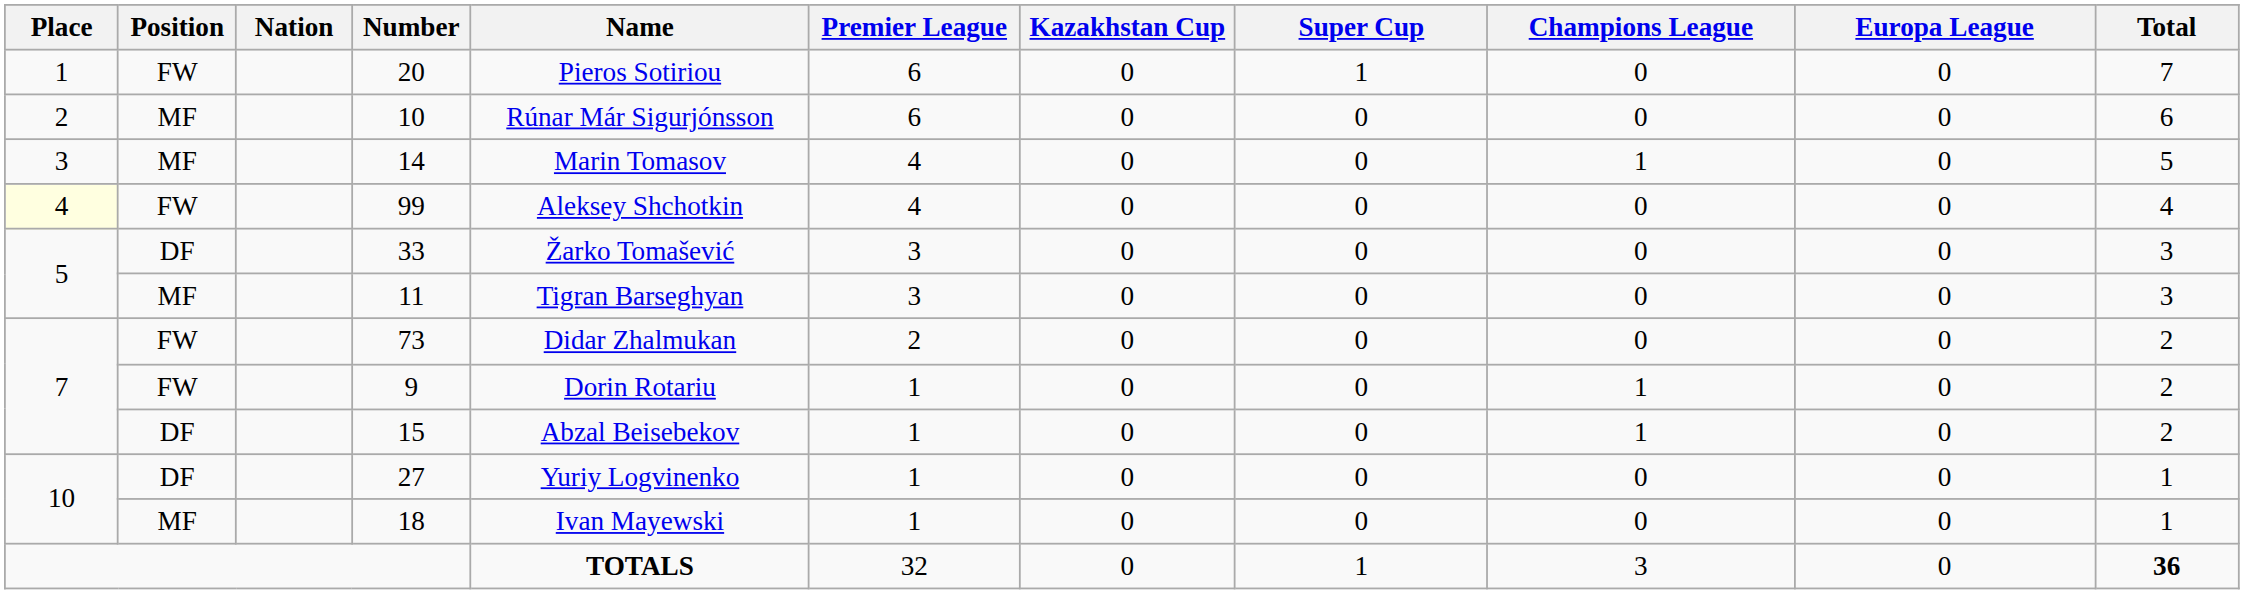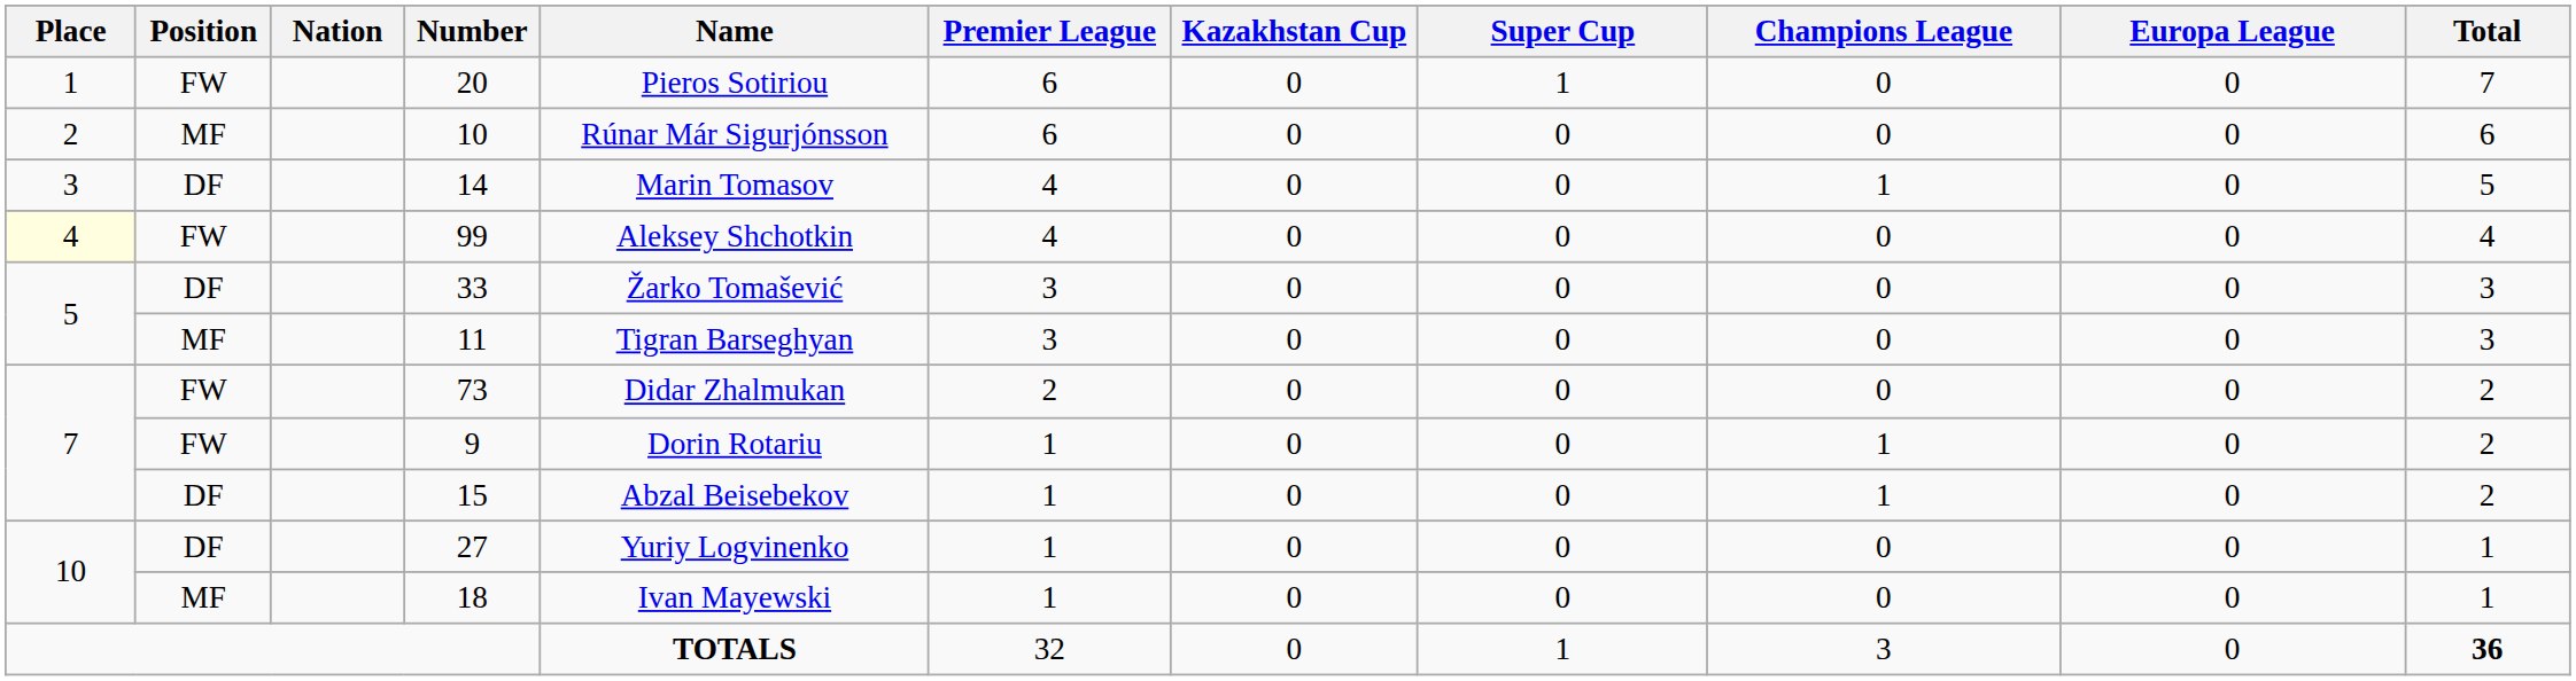14 | Position: MF -> DF
